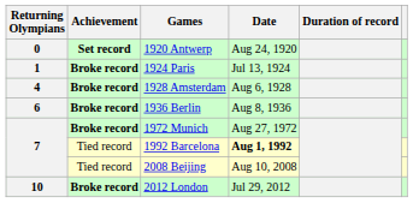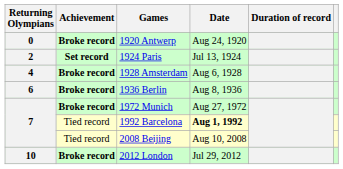1920 Antwerp | Achievement: Set record -> Broke record
1924 Paris | Returning Olympians: 1 -> 2
1924 Paris | Achievement: Broke record -> Set record
